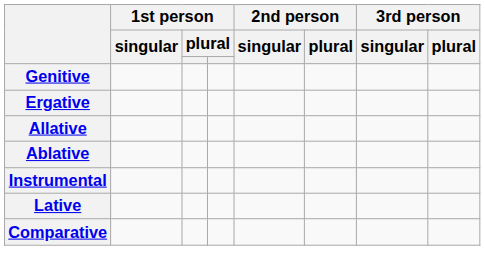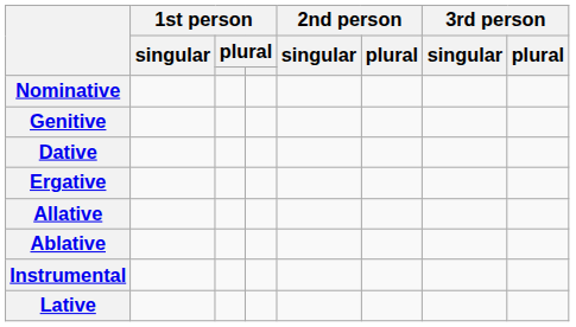+ row: Nominative
+ row: Dative
- row: Comparative
